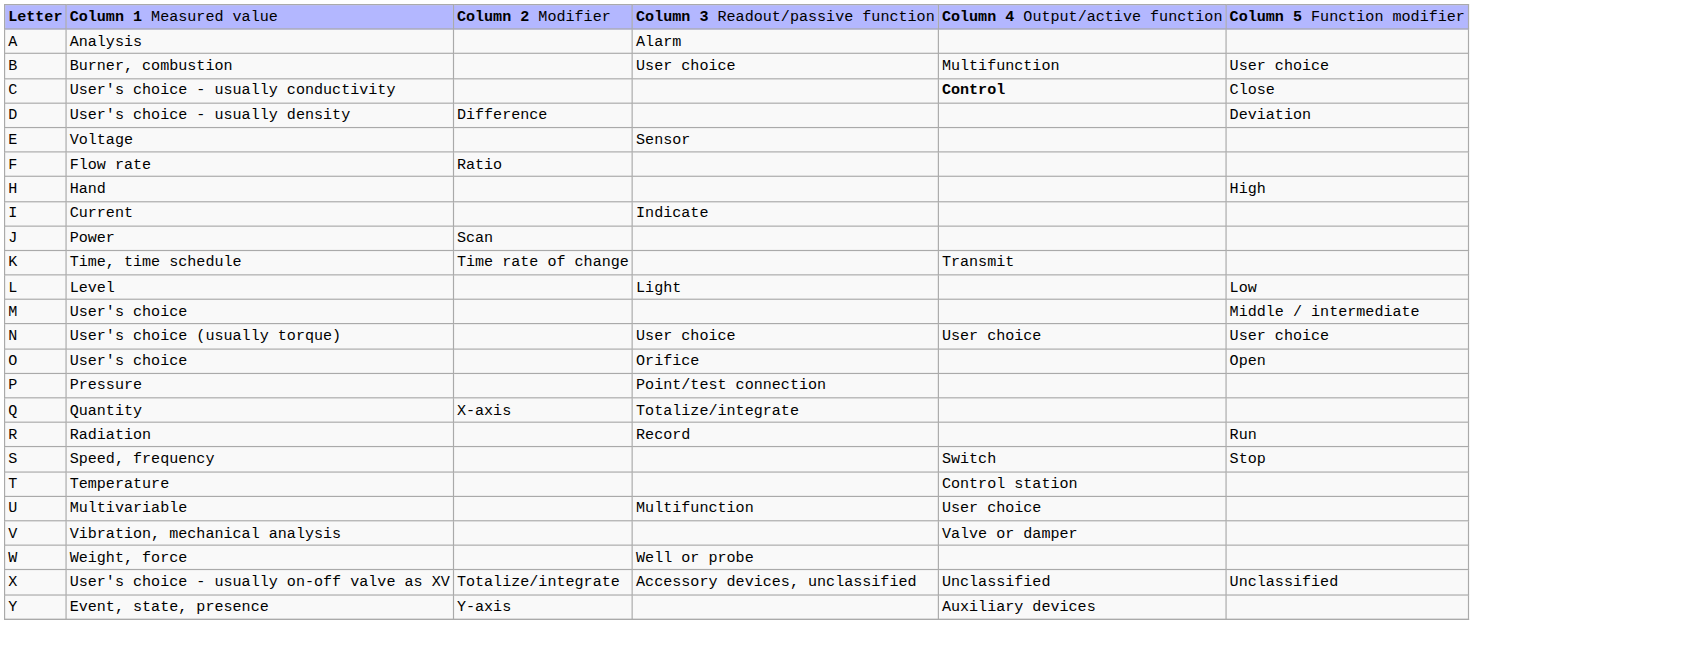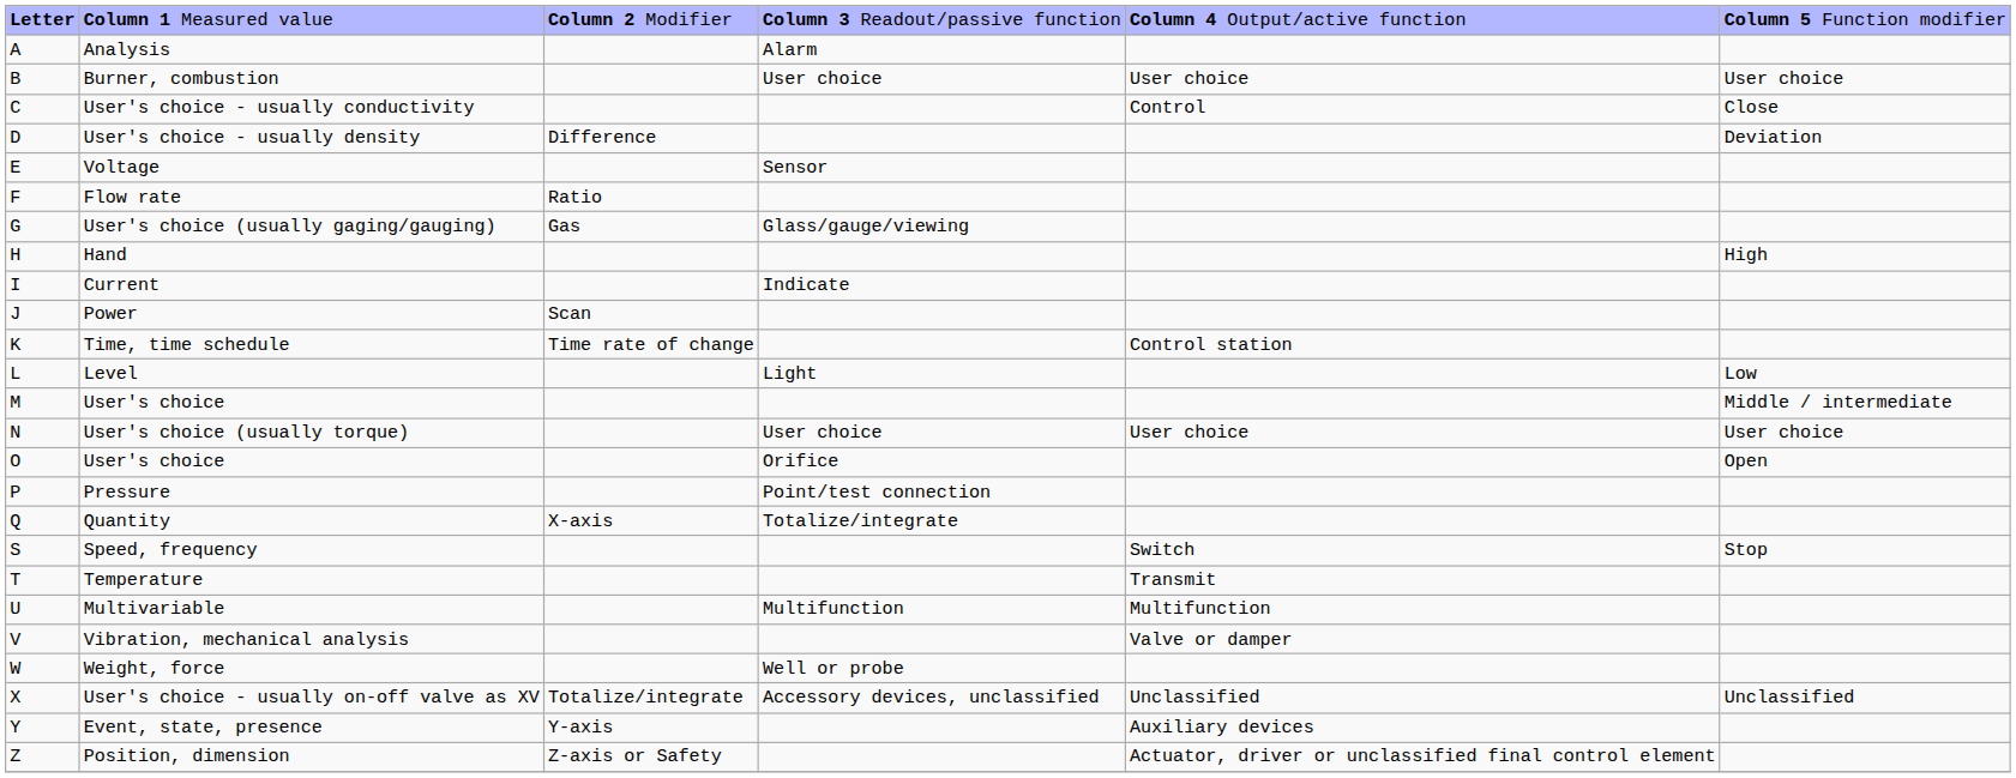Burner, combustion | column 5: Multifunction -> User choice
User's choice - usually conductivity | column 5: bold -> normal
+ row: G | User's choice (usually gaging/gauging) | Gas | Glass/gauge/viewing
Time, time schedule | column 5: Transmit -> Control station
- row: R | Radiation | Record | Run
Temperature | column 5: Control station -> Transmit
Multivariable | column 5: User choice -> Multifunction
+ row: Z | Position, dimension | Z-axis or Safety | Actuator, driver or unclassified final control element
